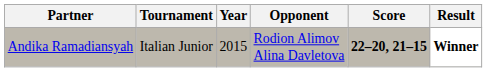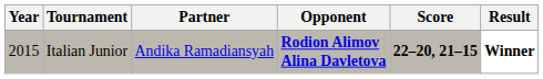columns swapped: Year <-> Partner
Italian Junior | Opponent: normal -> bold
